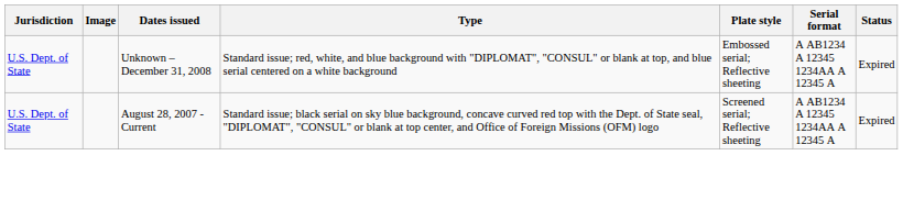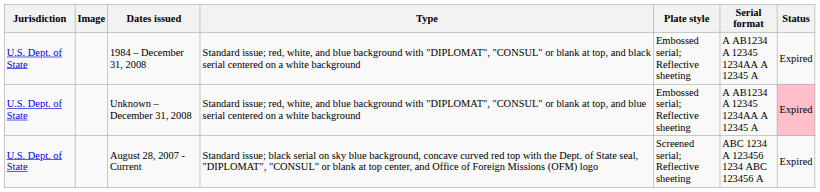+ row: U.S. Dept. of State | 1984 – December 31, 2008 | Standard issue; red, white, and blue background with "DIPLOMAT", "CONSUL" or blank at top, and black serial centered on a white background | Embossed serial; Reflective sheeting | A AB1234 A 12345 1234AA A 12345 A | Expired
Unknown – December 31, 2008 | Status: no background -> pink background
August 28, 2007 - Current | Serial format: A AB1234 A 12345 1234AA A 12345 A -> ABC 1234 A 123456 1234 ABC 123456 A
